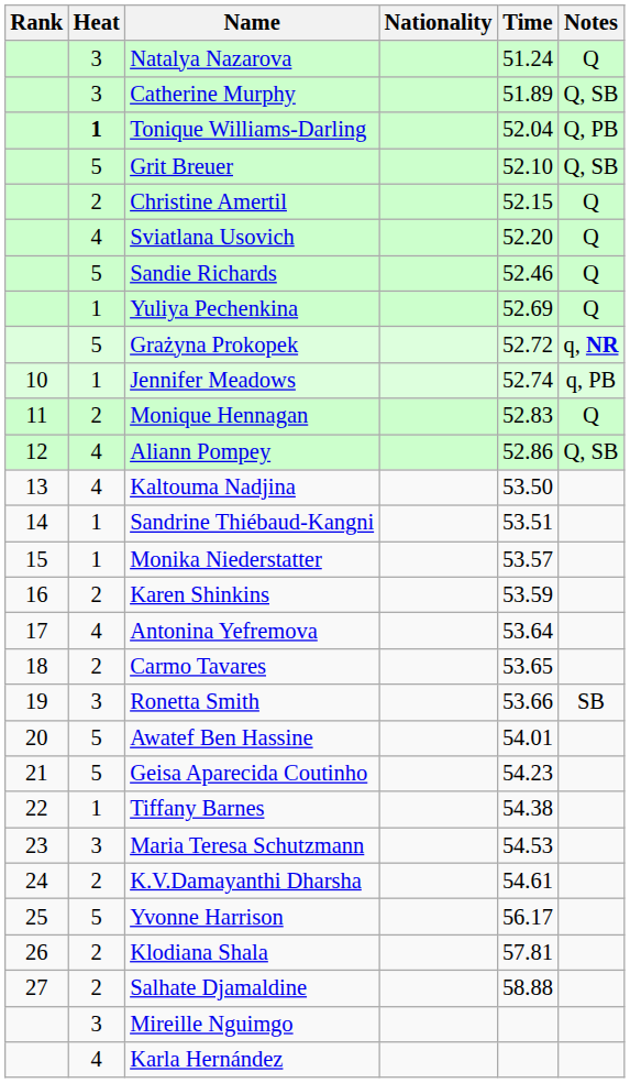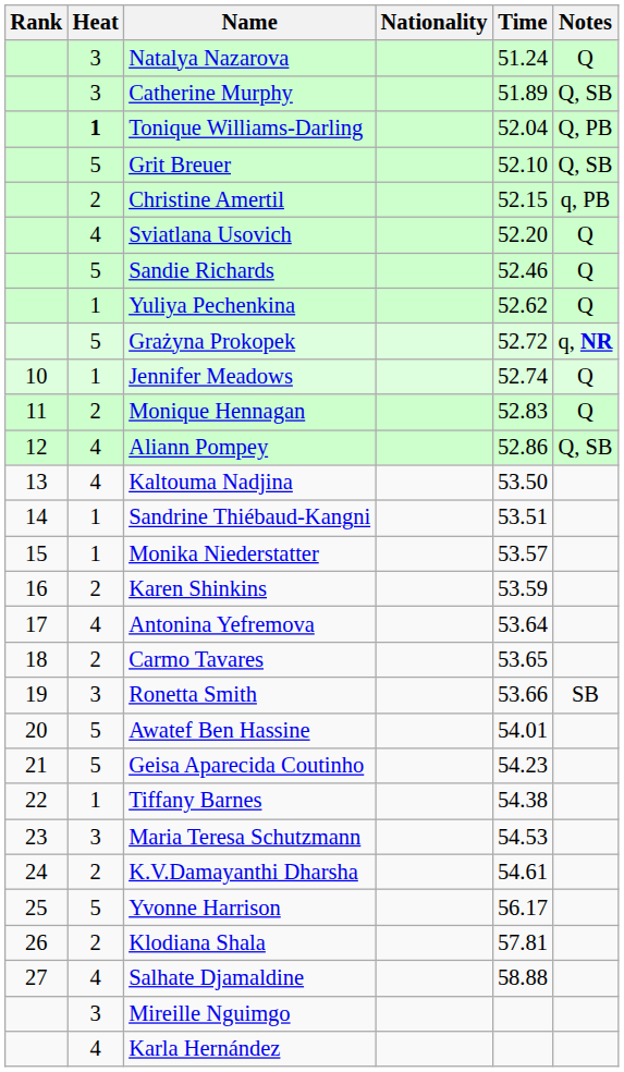Christine Amertil | Notes: Q -> q, PB
Yuliya Pechenkina | Time: 52.69 -> 52.62
Jennifer Meadows | Notes: q, PB -> Q
Salhate Djamaldine | Heat: 2 -> 4
